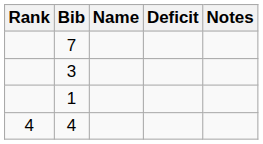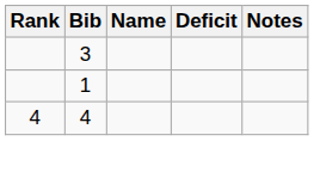- row: 7
